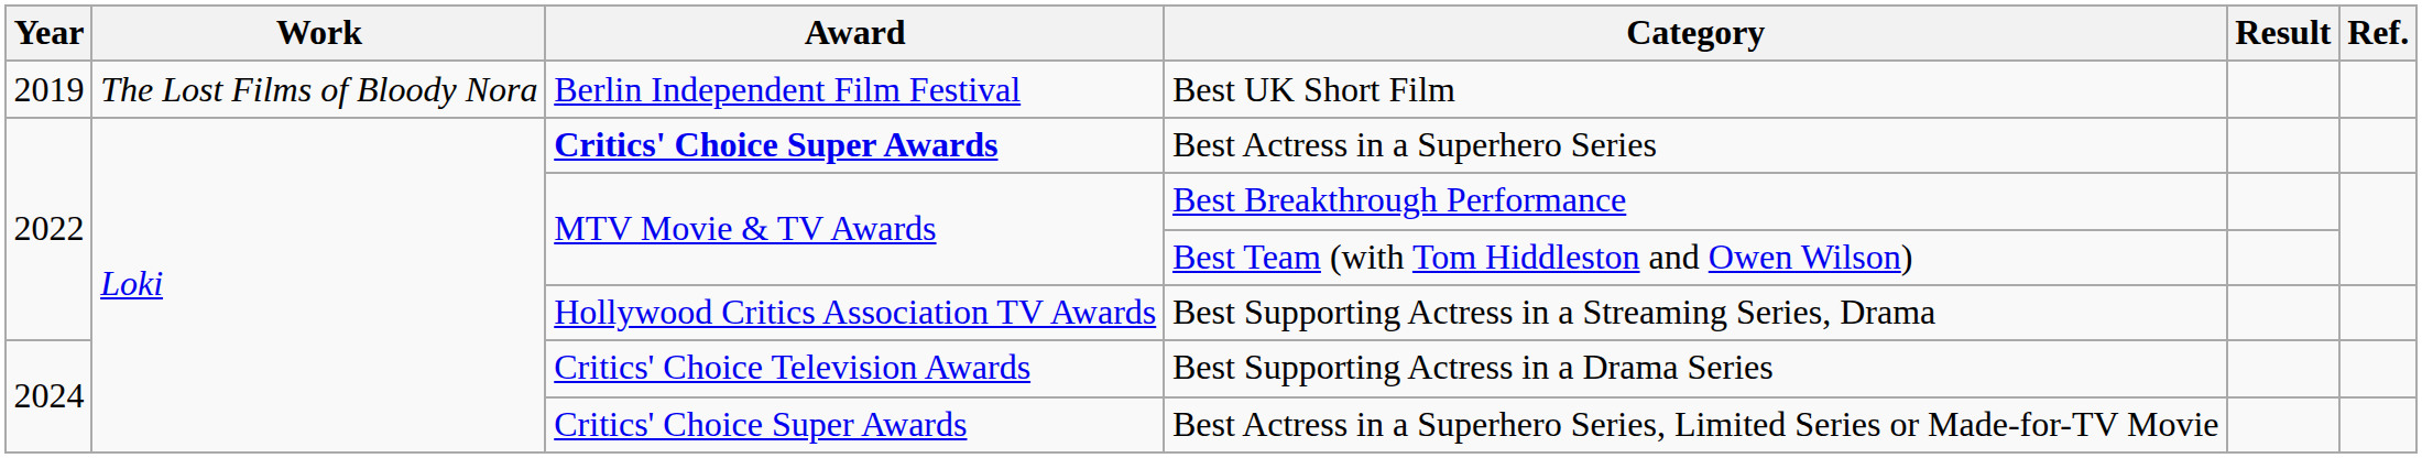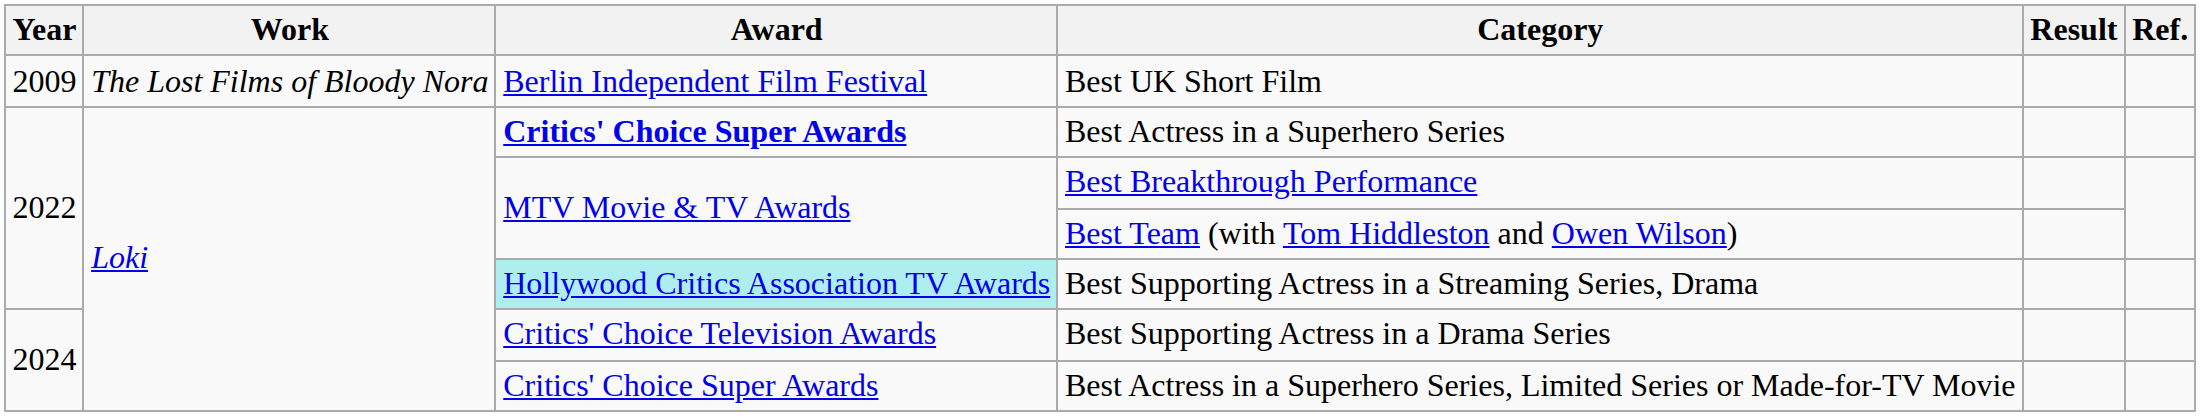Best UK Short Film | Year: 2019 -> 2009
Best Supporting Actress in a Streaming Series, Drama | Award: no background -> paleturquoise background
